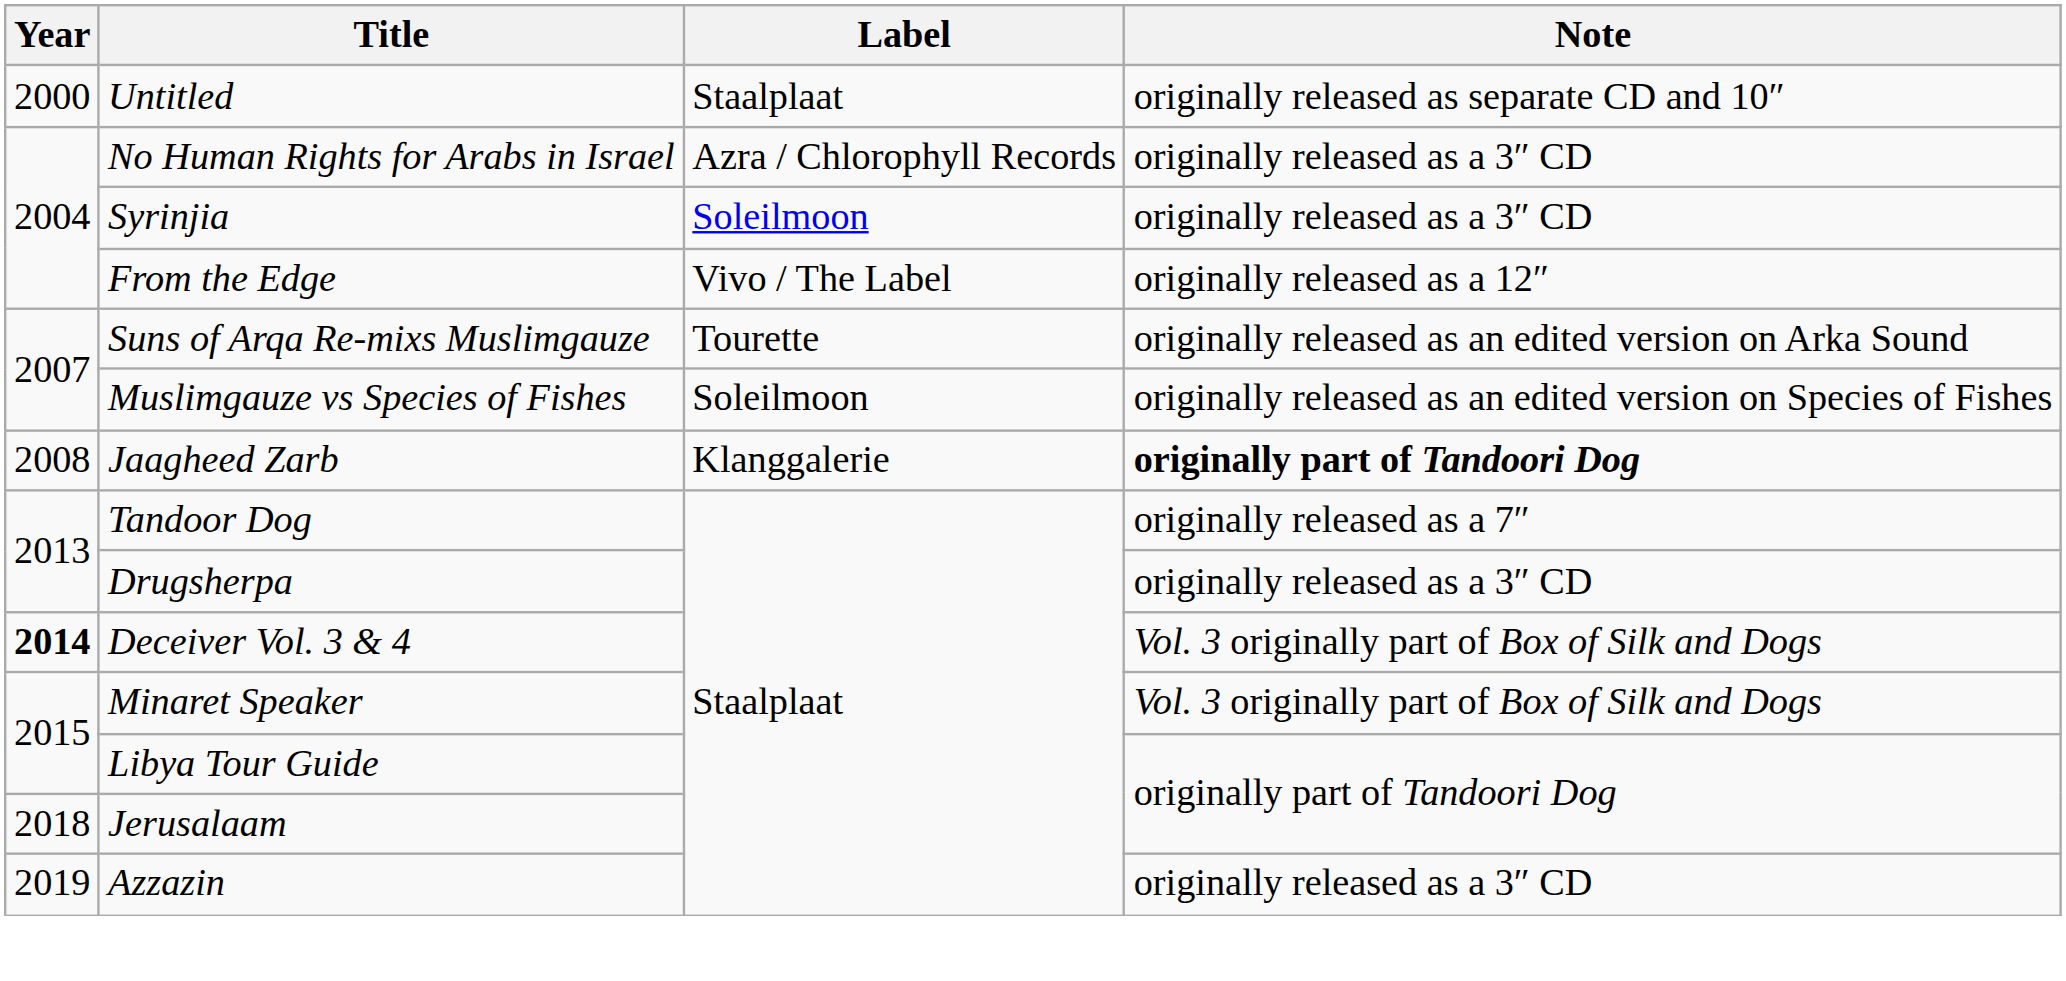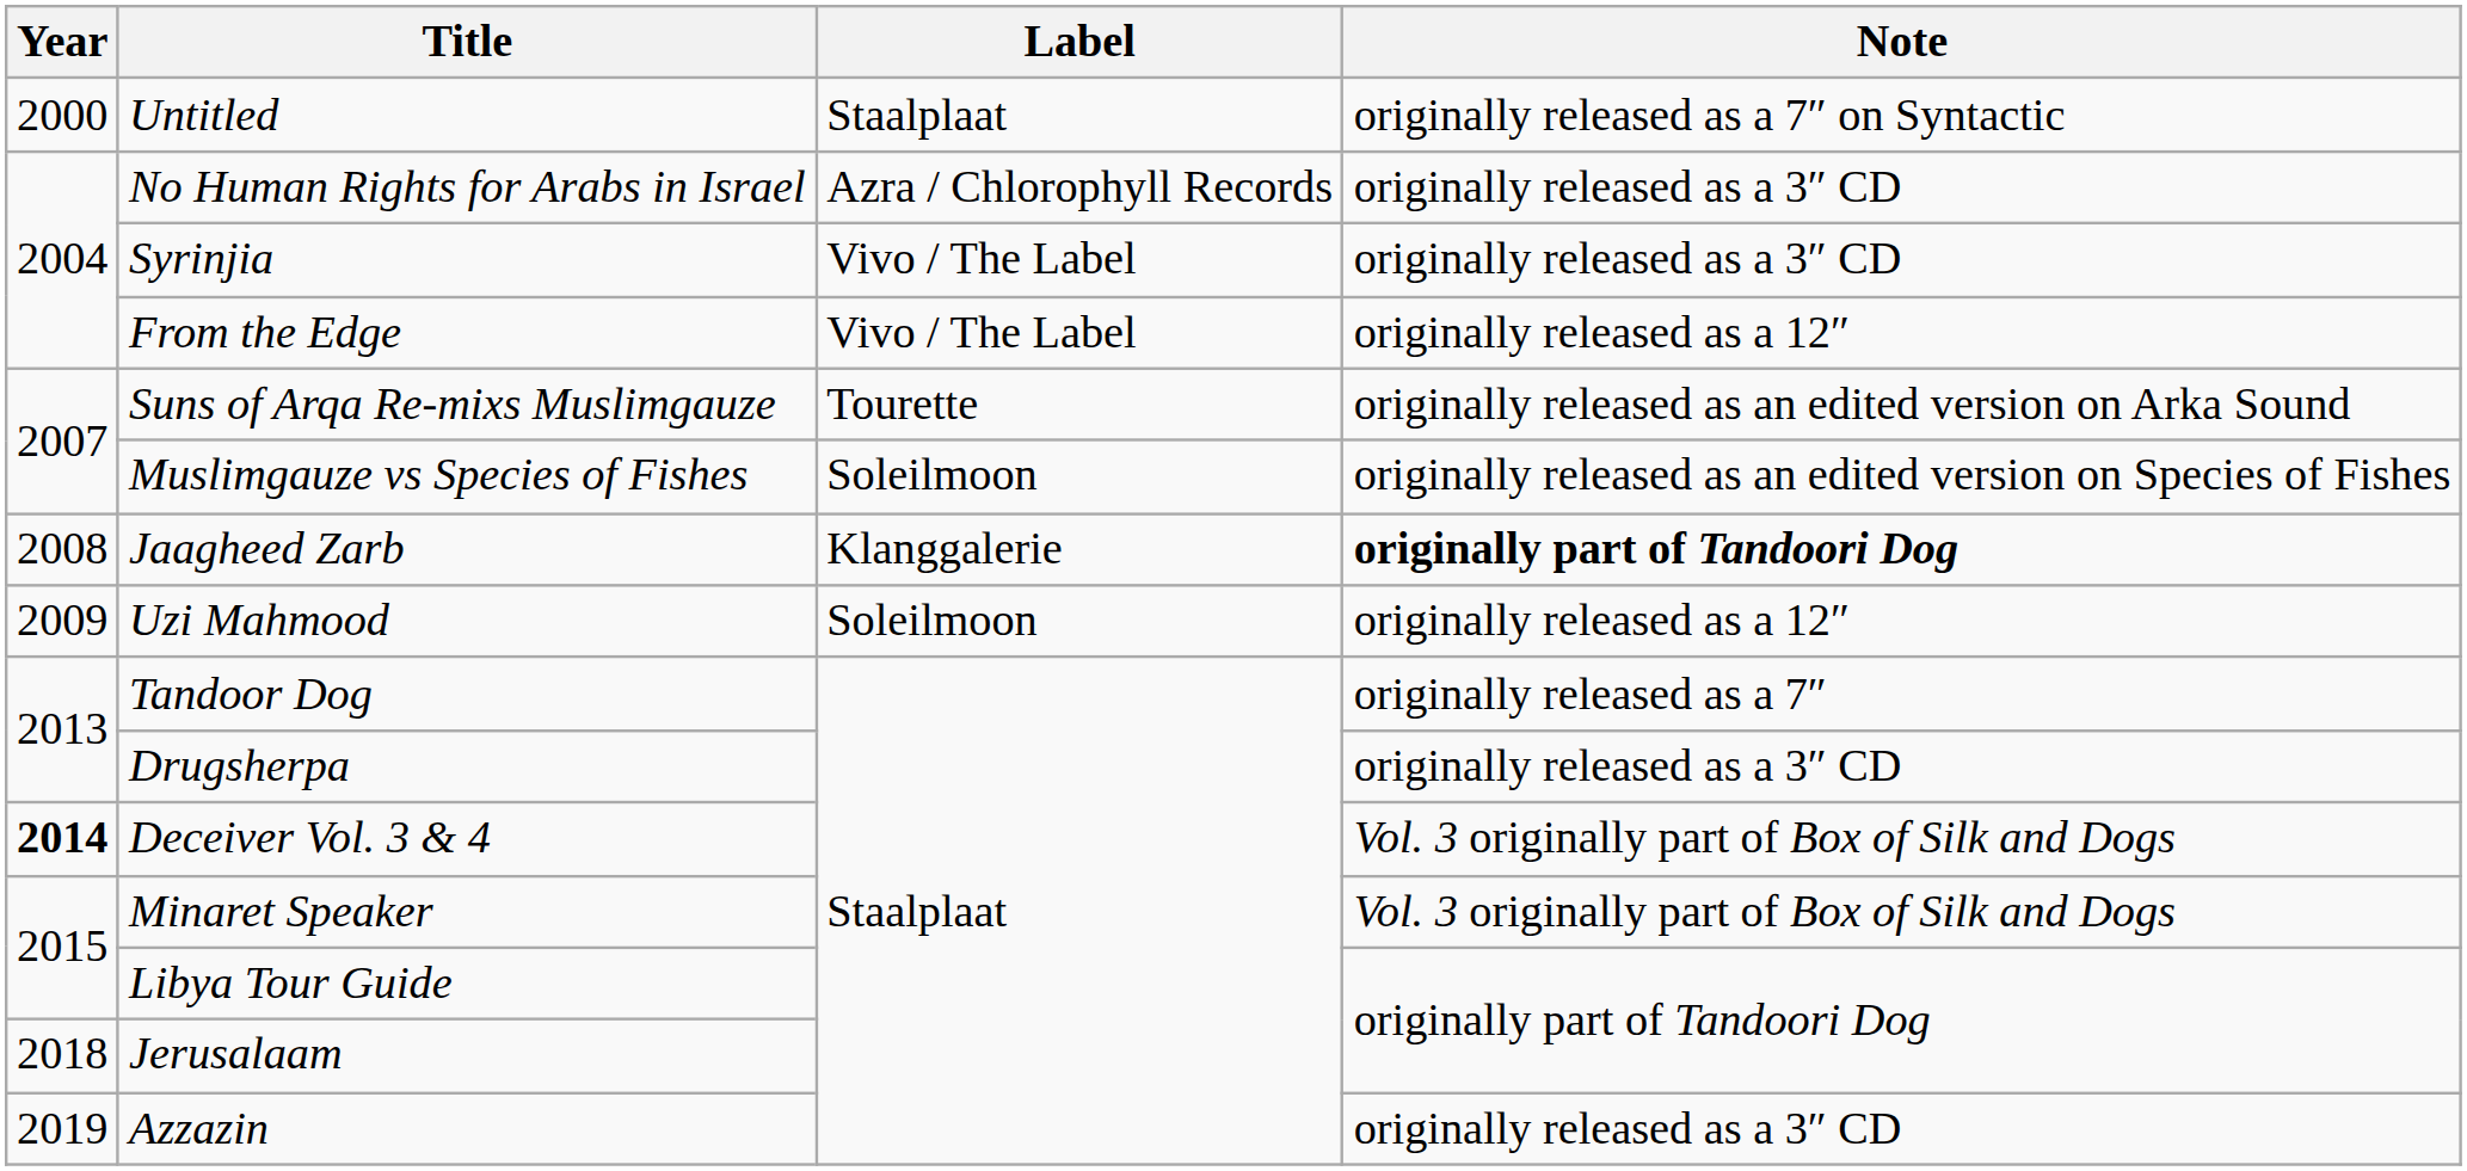Untitled | Note: originally released as separate CD and 10″ -> originally released as a 7″ on Syntactic
Syrinjia | Label: Soleilmoon -> Vivo / The Label
+ row: 2009 | Uzi Mahmood | Soleilmoon | originally released as a 12″
